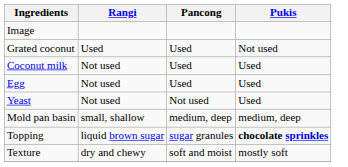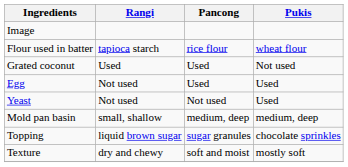+ row: Flour used in batter | tapioca starch | rice flour | wheat flour
- row: Coconut milk | Not used | Used | Used
Topping | Pukis: bold -> normal
